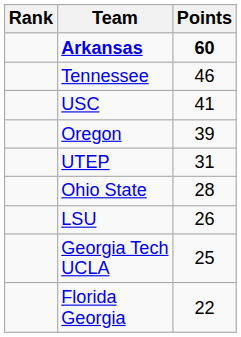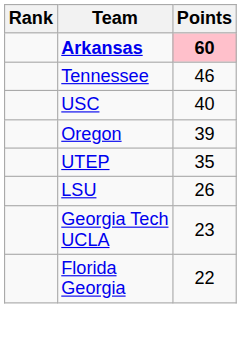Arkansas | Points: no background -> pink background
USC | Points: 41 -> 40
UTEP | Points: 31 -> 35
- row: Ohio State | 28
Georgia Tech UCLA | Points: 25 -> 23
